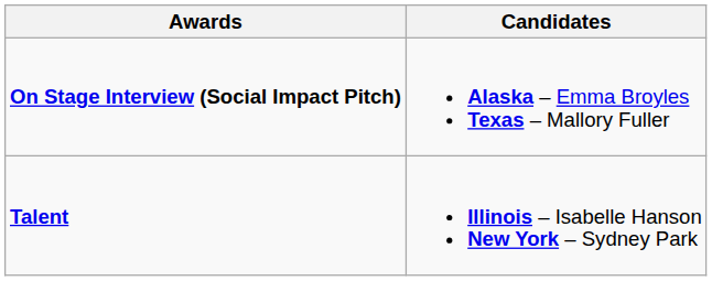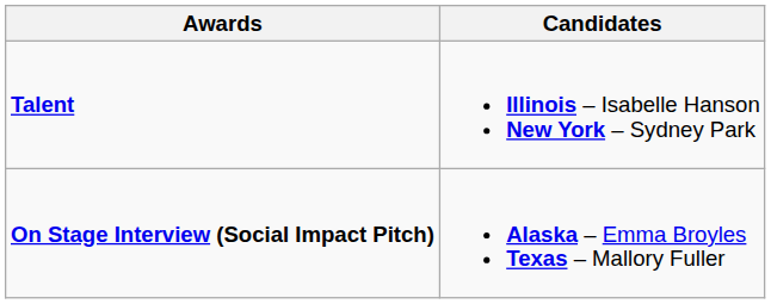rows swapped: On Stage Interview (Social Impact Pitch) <-> Talent
